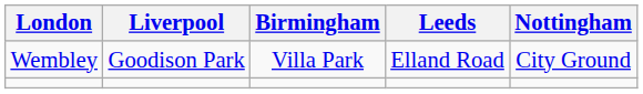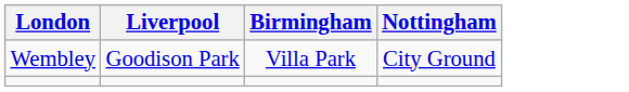- column: Leeds | Elland Road
